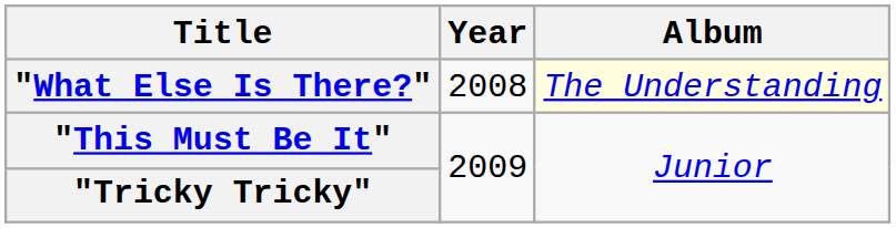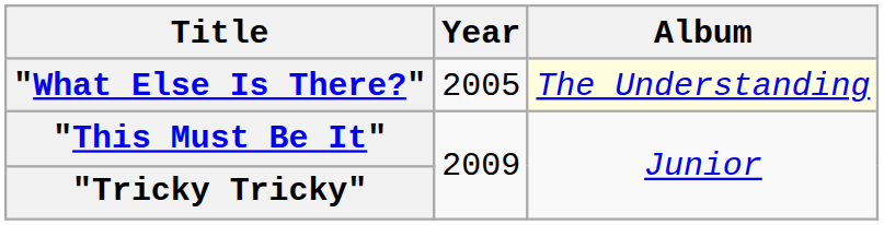"What Else Is There?" | Year: 2008 -> 2005
